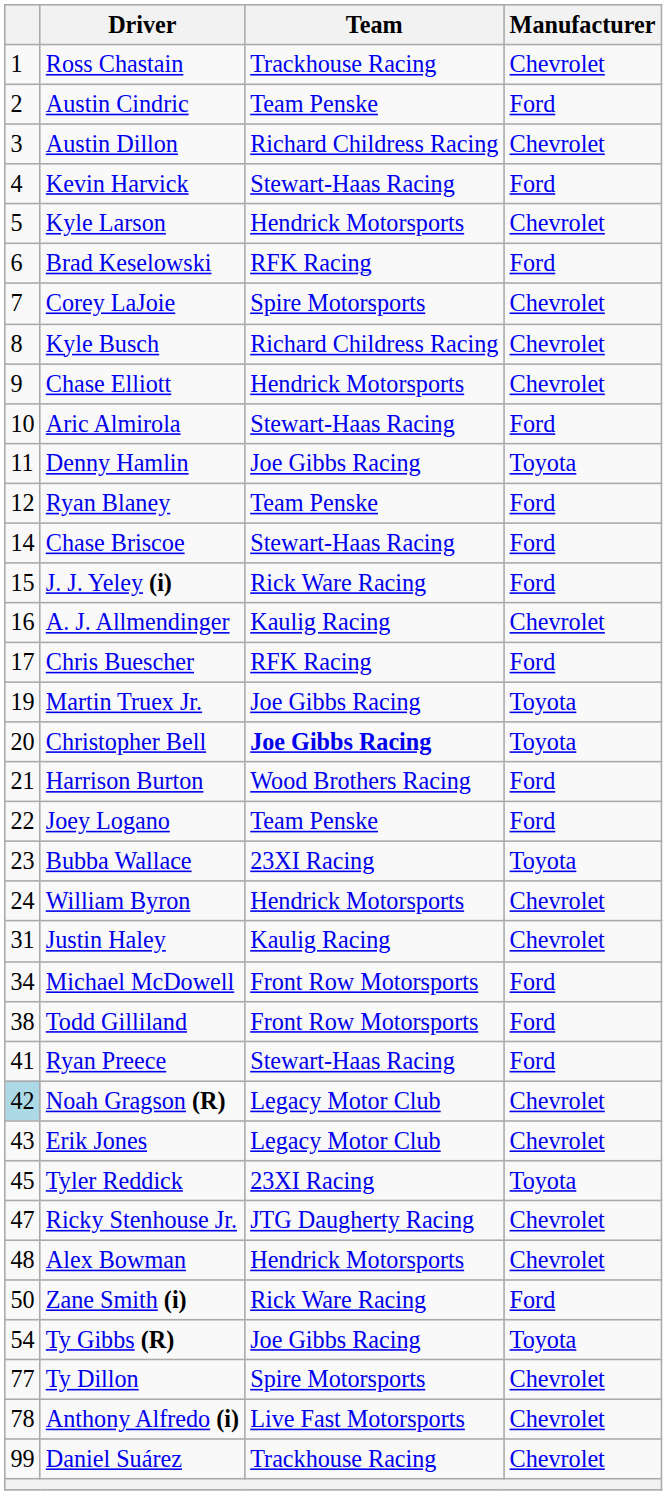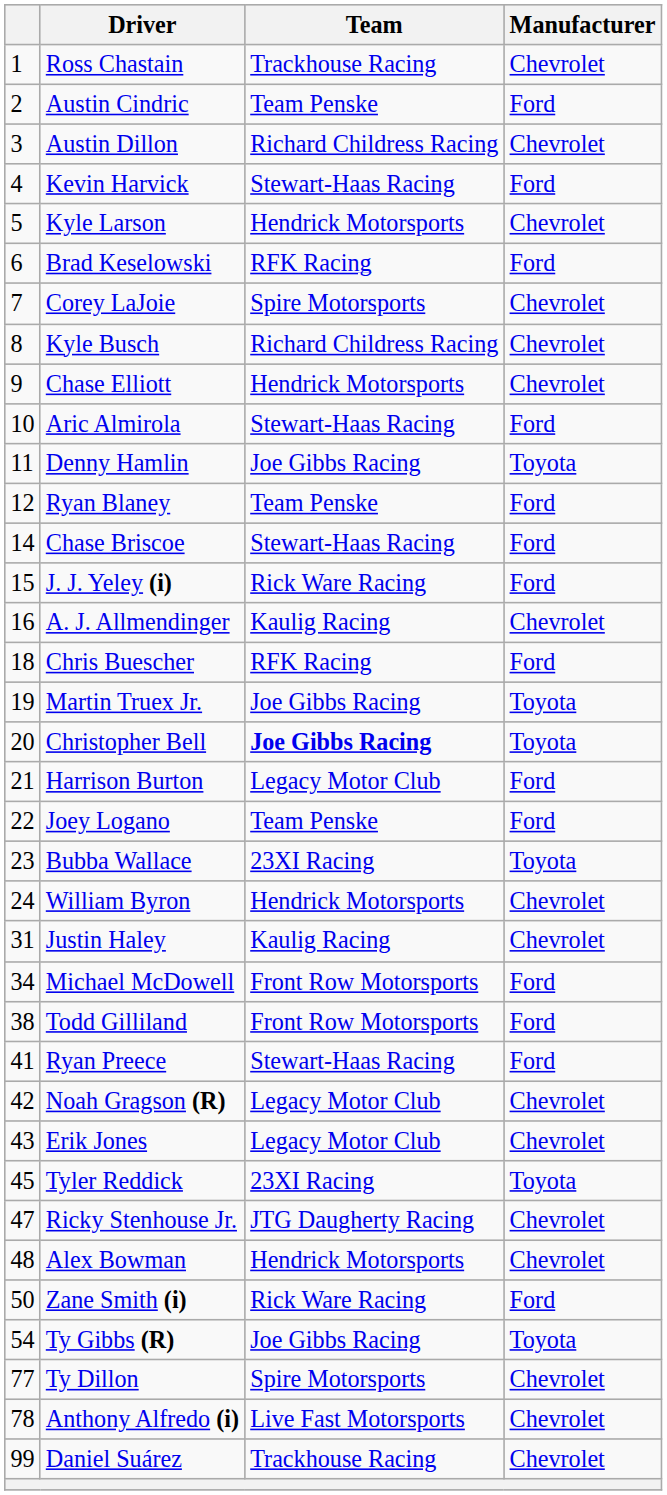Chris Buescher | column 1: 17 -> 18
Harrison Burton | Team: Wood Brothers Racing -> Legacy Motor Club
Noah Gragson (R) | column 1: lightblue background -> no background
